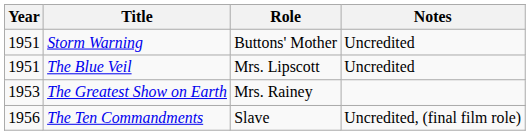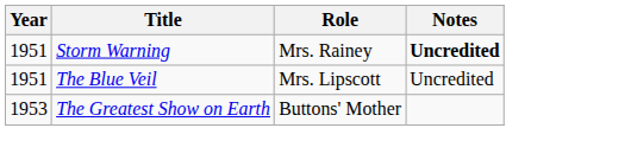Storm Warning | Role: Buttons' Mother -> Mrs. Rainey
Storm Warning | Notes: normal -> bold
The Greatest Show on Earth | Role: Mrs. Rainey -> Buttons' Mother
- row: 1956 | The Ten Commandments | Slave | Uncredited, (final film role)
